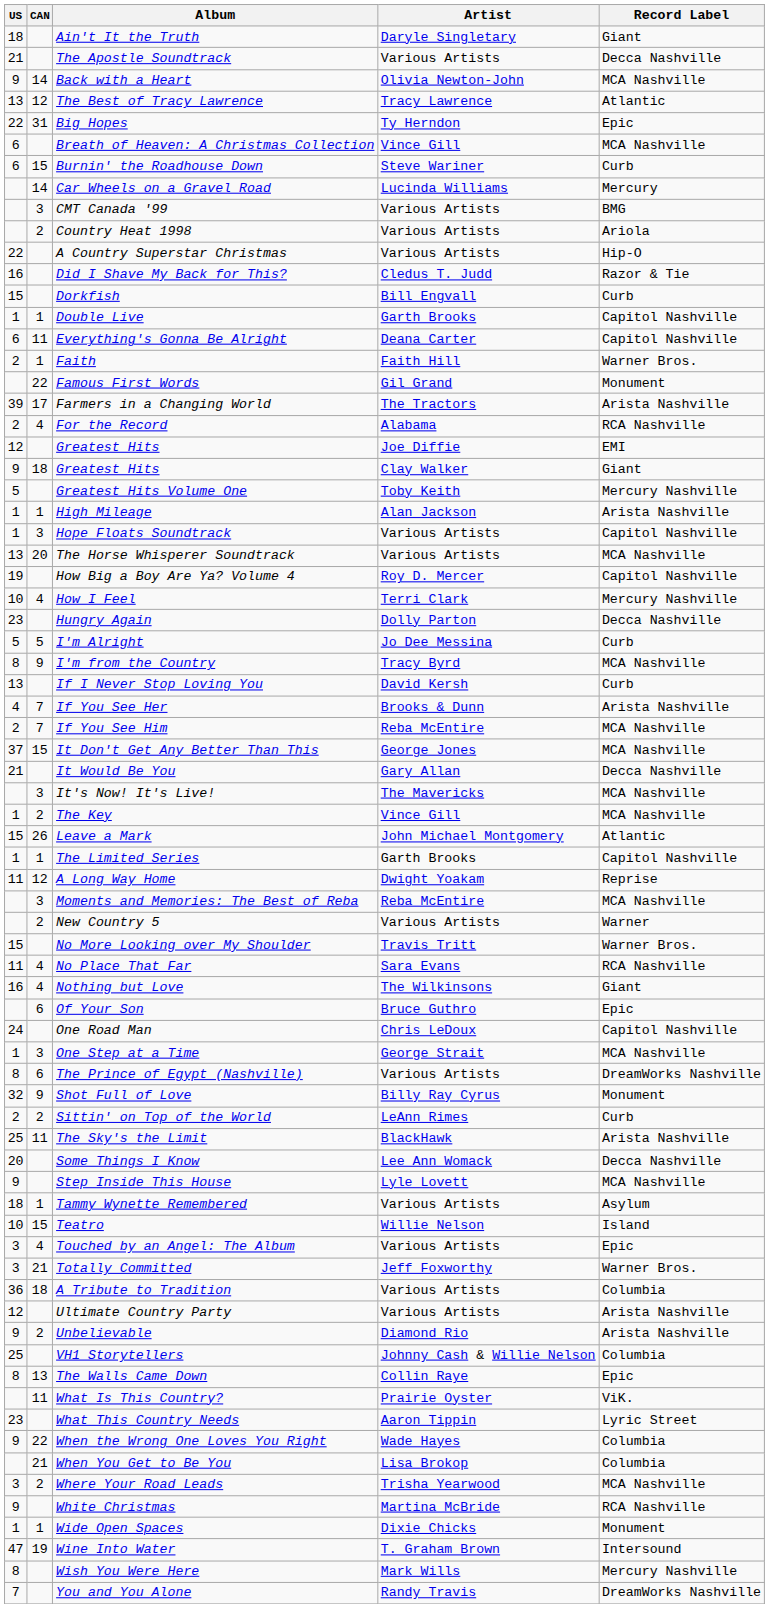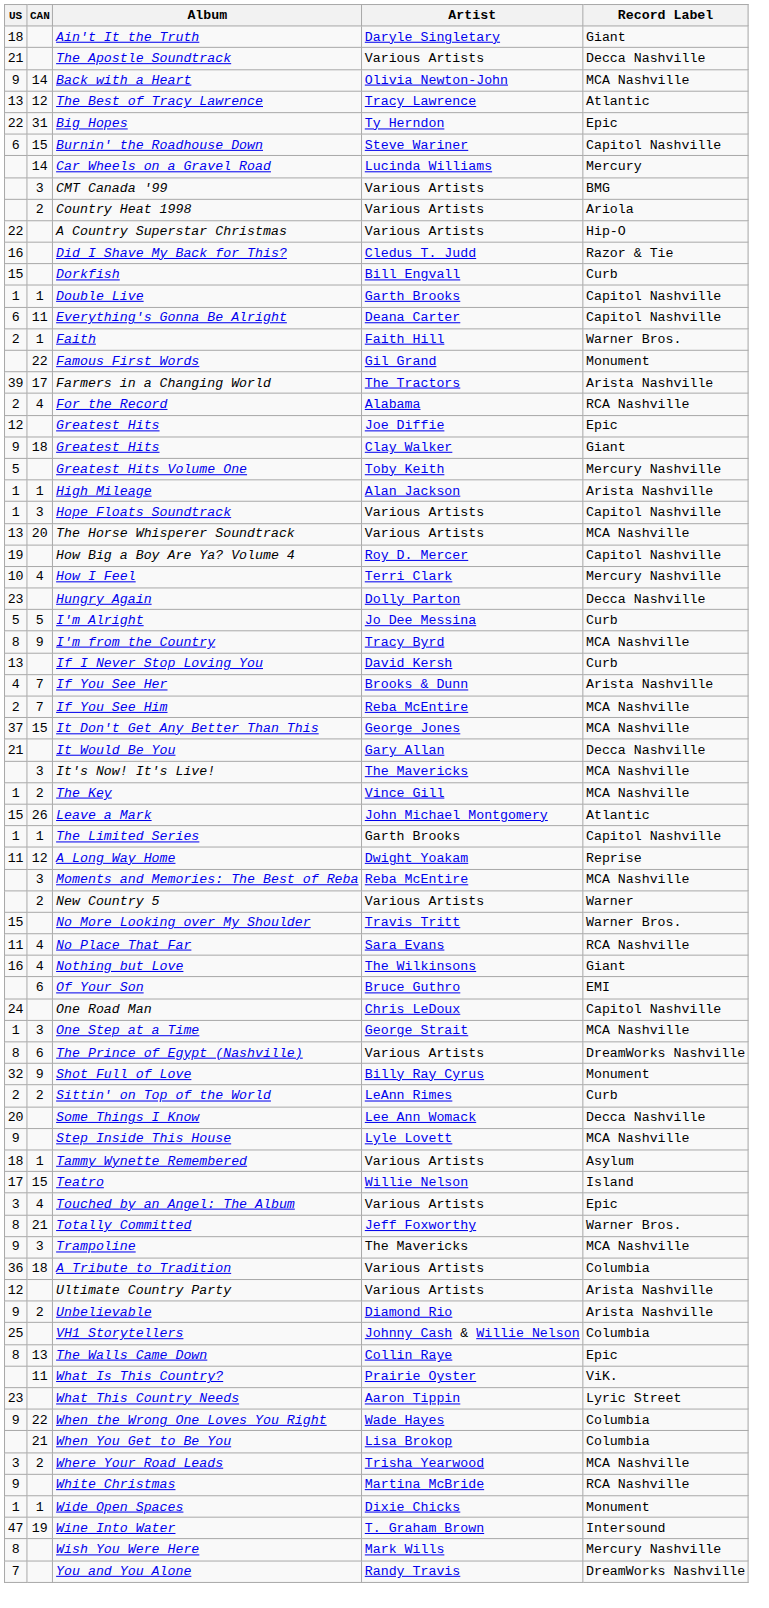- row: 6 | Breath of Heaven: A Christmas Collection | Vince Gill | MCA Nashville
Burnin' the Roadhouse Down | Record Label: Curb -> Capitol Nashville
Greatest Hits / Joe Diffie | Record Label: EMI -> Epic
Of Your Son | Record Label: Epic -> EMI
- row: 25 | 11 | The Sky's the Limit | BlackHawk | Arista Nashville
Teatro | US: 10 -> 17
Totally Committed | US: 3 -> 8
+ row: 9 | 3 | Trampoline | The Mavericks | MCA Nashville
